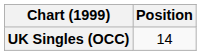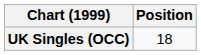UK Singles (OCC) | Position: 14 -> 18
